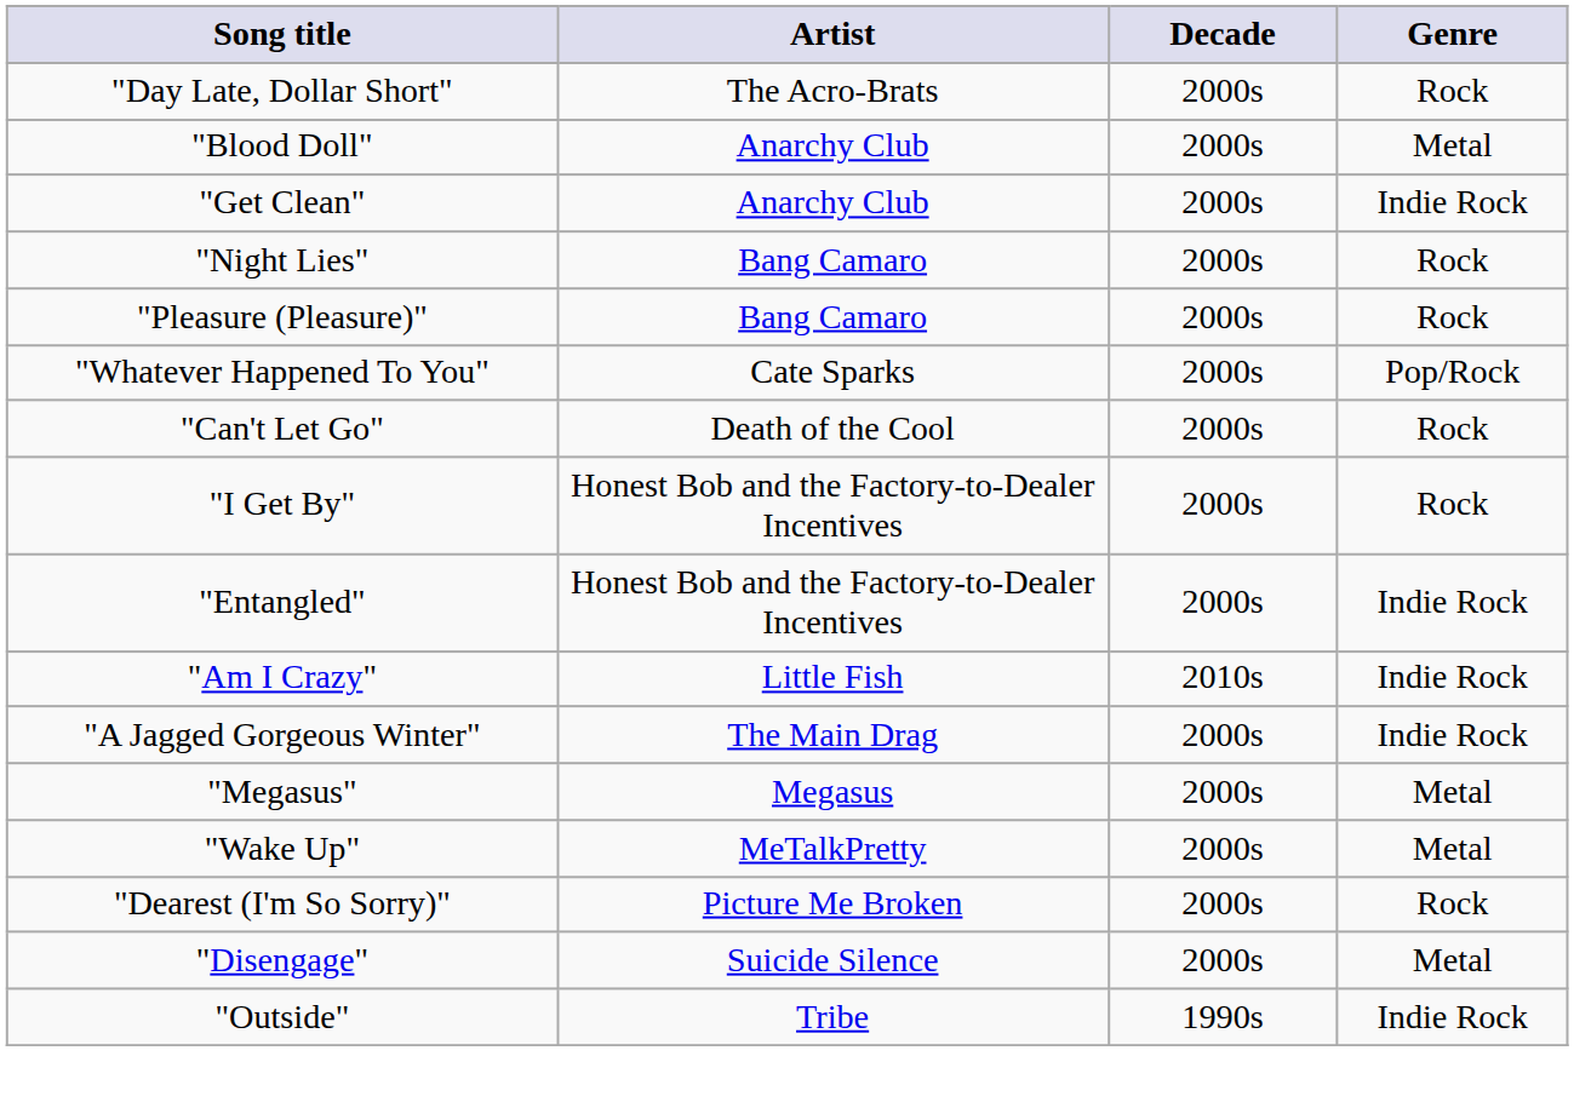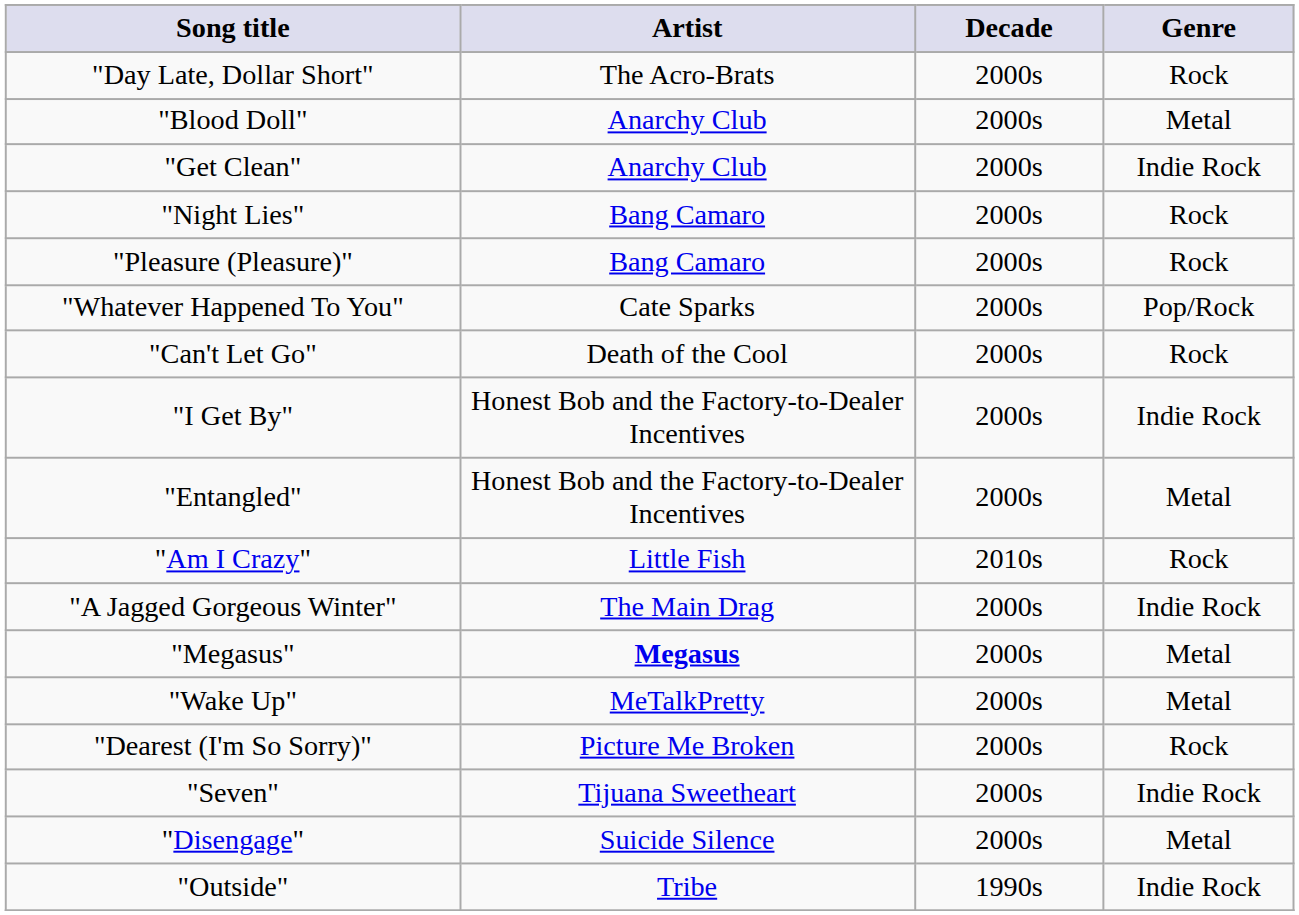"I Get By" | Genre: Rock -> Indie Rock
"Entangled" | Genre: Indie Rock -> Metal
"Am I Crazy" | Genre: Indie Rock -> Rock
"Megasus" | Artist: normal -> bold
+ row: "Seven" | Tijuana Sweetheart | 2000s | Indie Rock
